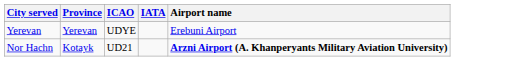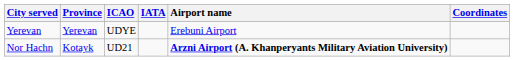+ column: Coordinates
